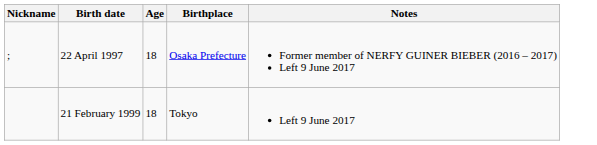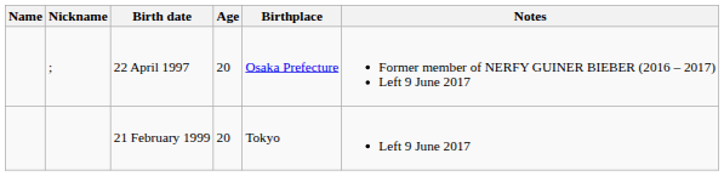+ column: Name
22 April 1997 | Age: 18 -> 20
21 February 1999 | Age: 18 -> 20
